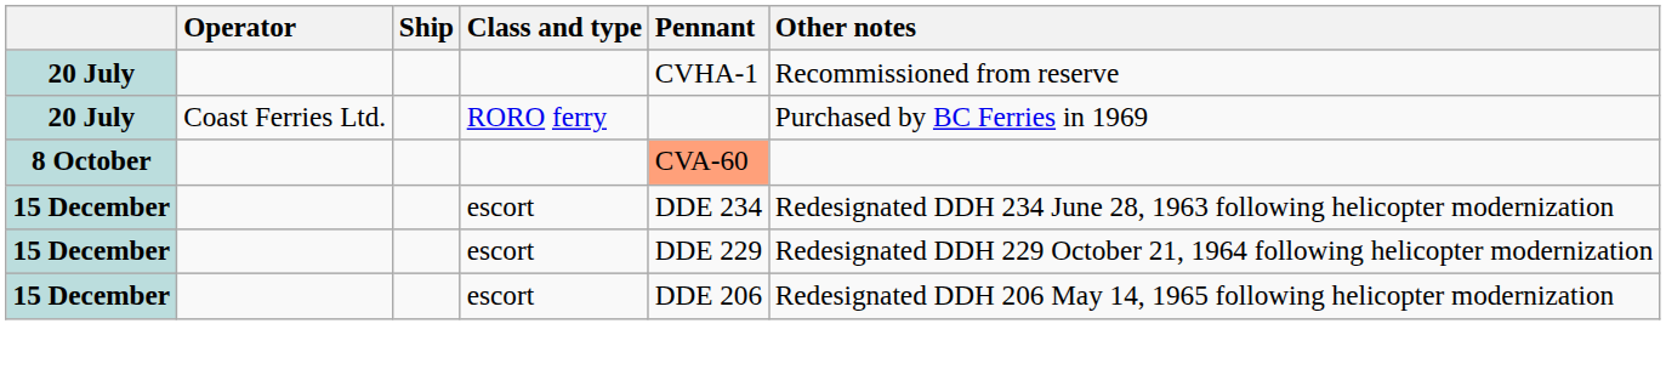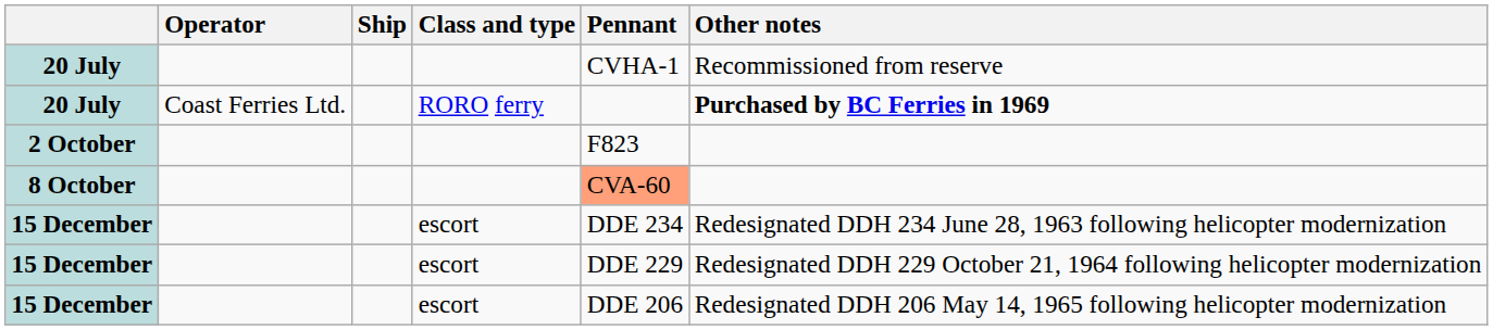20 July / RORO ferry | Other notes: normal -> bold
+ row: 2 October | F823
